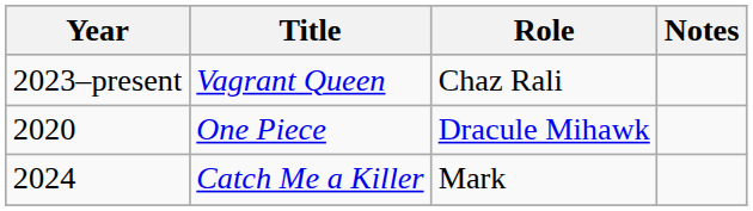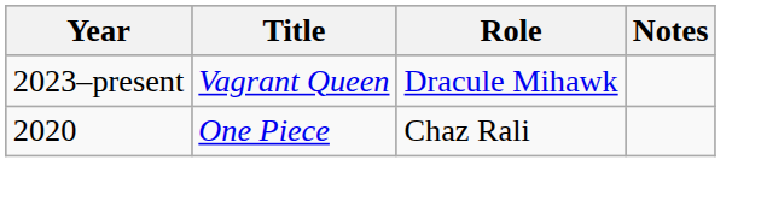Vagrant Queen | Role: Chaz Rali -> Dracule Mihawk
One Piece | Role: Dracule Mihawk -> Chaz Rali
- row: 2024 | Catch Me a Killer | Mark
